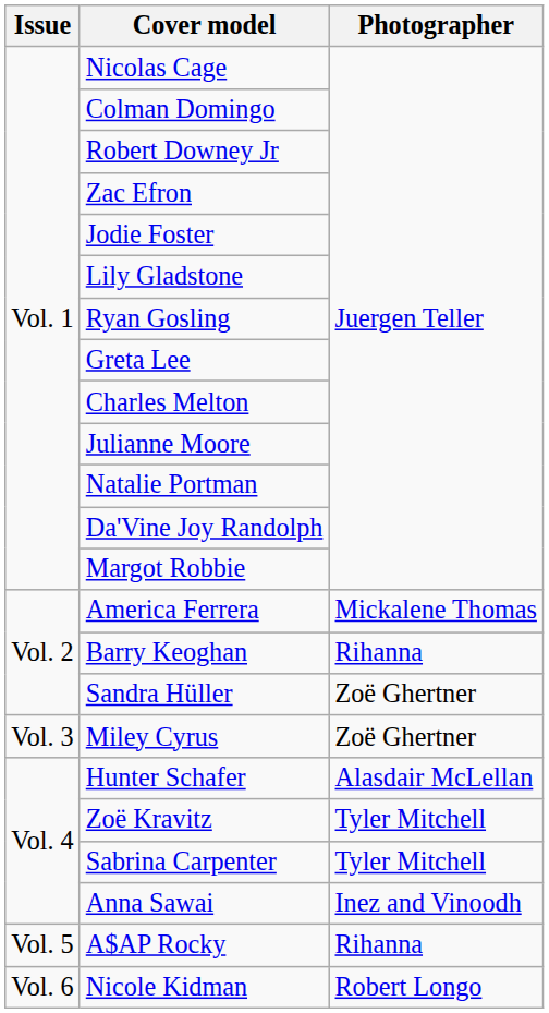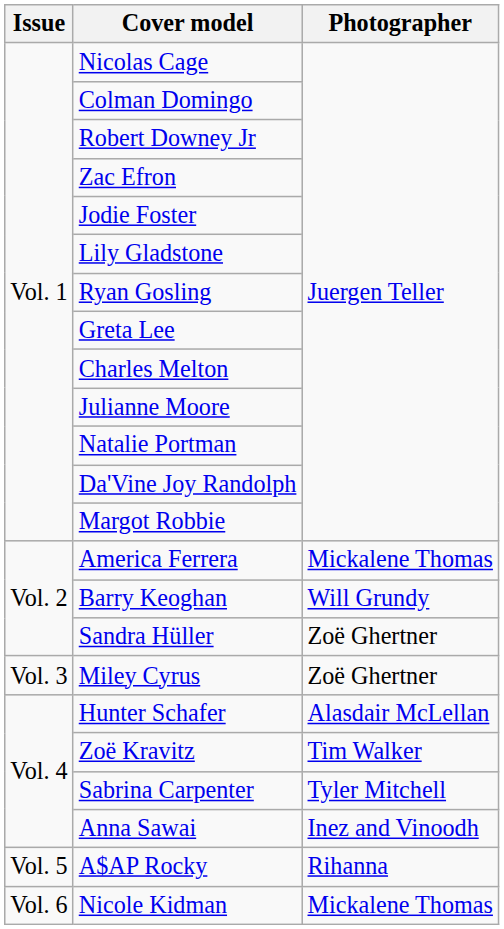Barry Keoghan | Photographer: Rihanna -> Will Grundy
Zoë Kravitz | Photographer: Tyler Mitchell -> Tim Walker
Nicole Kidman | Photographer: Robert Longo -> Mickalene Thomas
